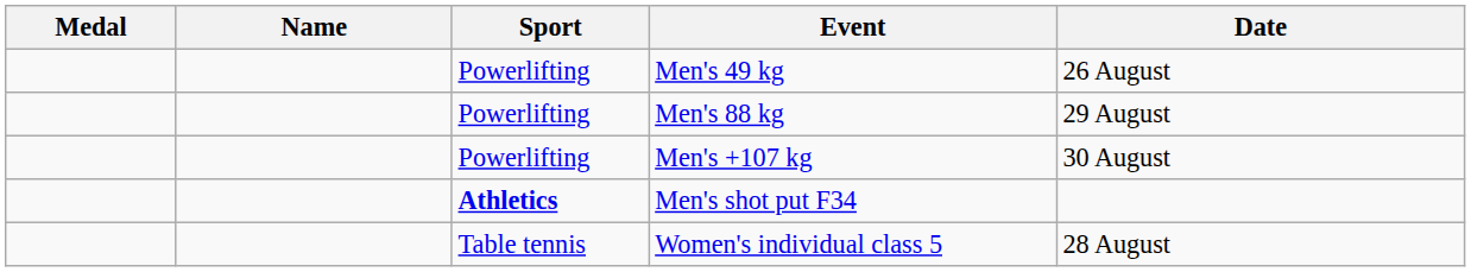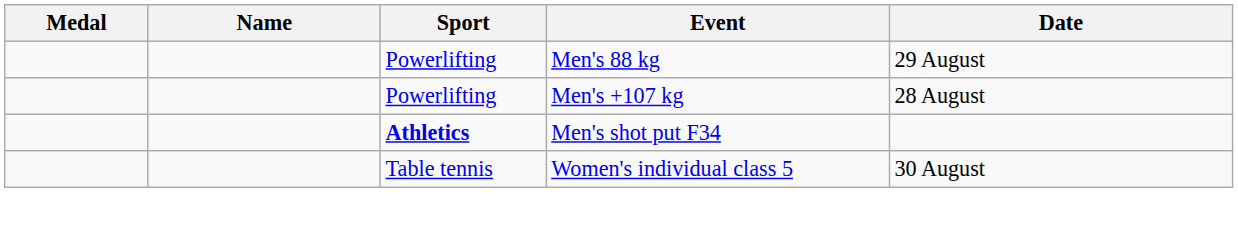- row: Powerlifting | Men's 49 kg | 26 August
Men's +107 kg | Date: 30 August -> 28 August
Women's individual class 5 | Date: 28 August -> 30 August
